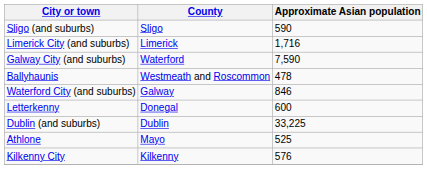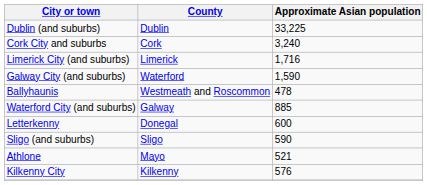rows swapped: Dublin (and suburbs) <-> Sligo (and suburbs)
+ row: Cork City and suburbs | Cork | 3,240
Galway City (and suburbs) | Approximate Asian population: 7,590 -> 1,590
Waterford City (and suburbs) | Approximate Asian population: 846 -> 885
Athlone | Approximate Asian population: 525 -> 521
